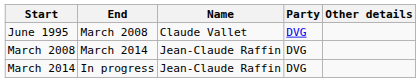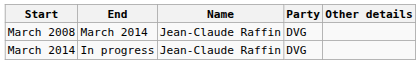- row: June 1995 | March 2008 | Claude Vallet | DVG
